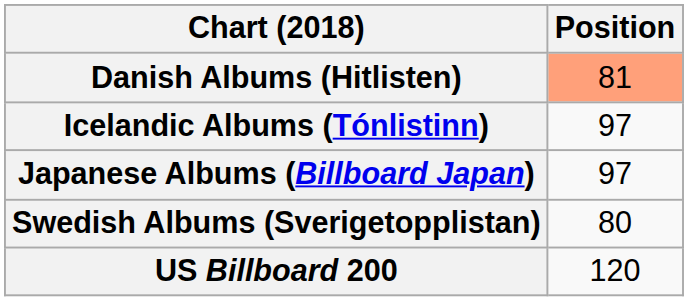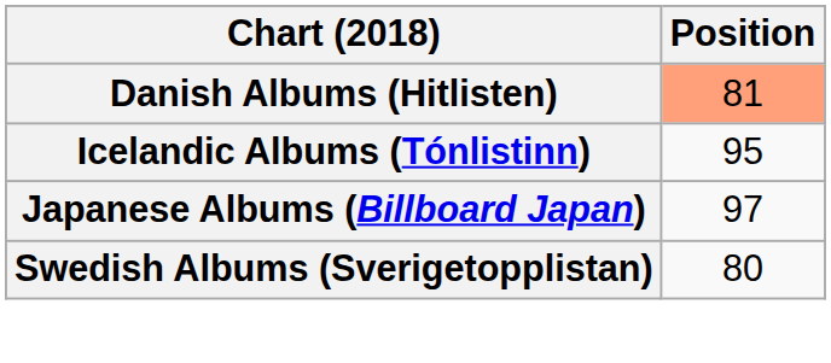Icelandic Albums (Tónlistinn) | Position: 97 -> 95
- row: US Billboard 200 | 120
